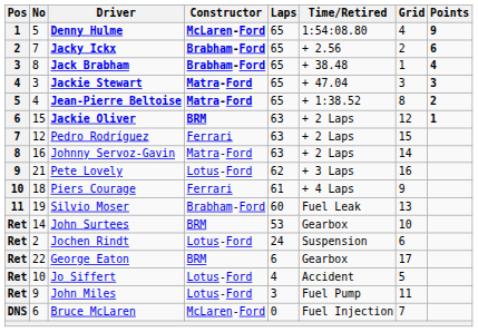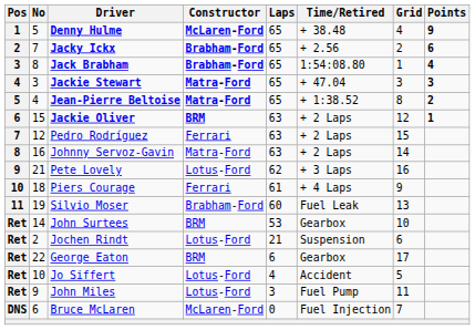Denny Hulme | Time/Retired: 1:54:08.80 -> + 38.48
Jack Brabham | Time/Retired: + 38.48 -> 1:54:08.80
Jochen Rindt | Laps: 24 -> 21
